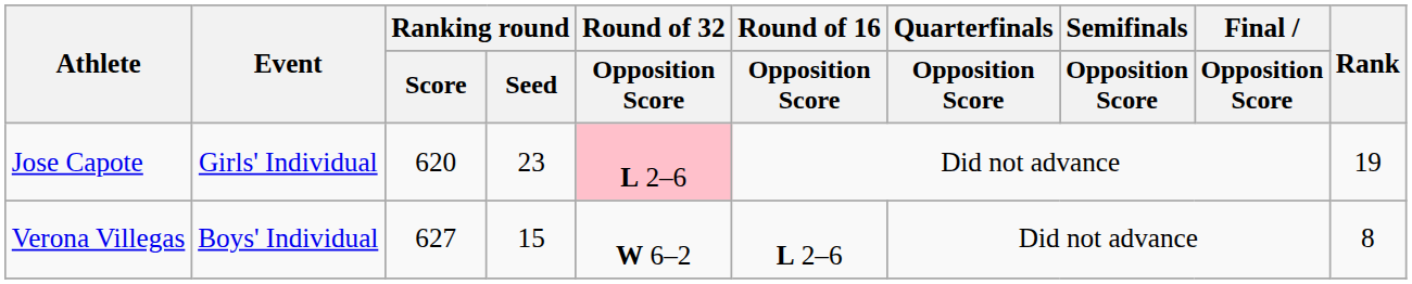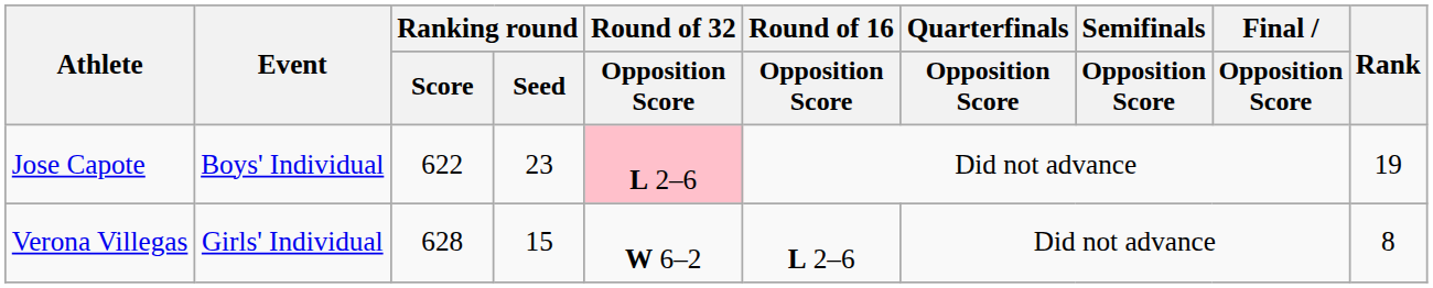Jose Capote | Event: Girls' Individual -> Boys' Individual
Jose Capote | Ranking round / Score: 620 -> 622
Verona Villegas | Event: Boys' Individual -> Girls' Individual
Verona Villegas | Ranking round / Score: 627 -> 628
